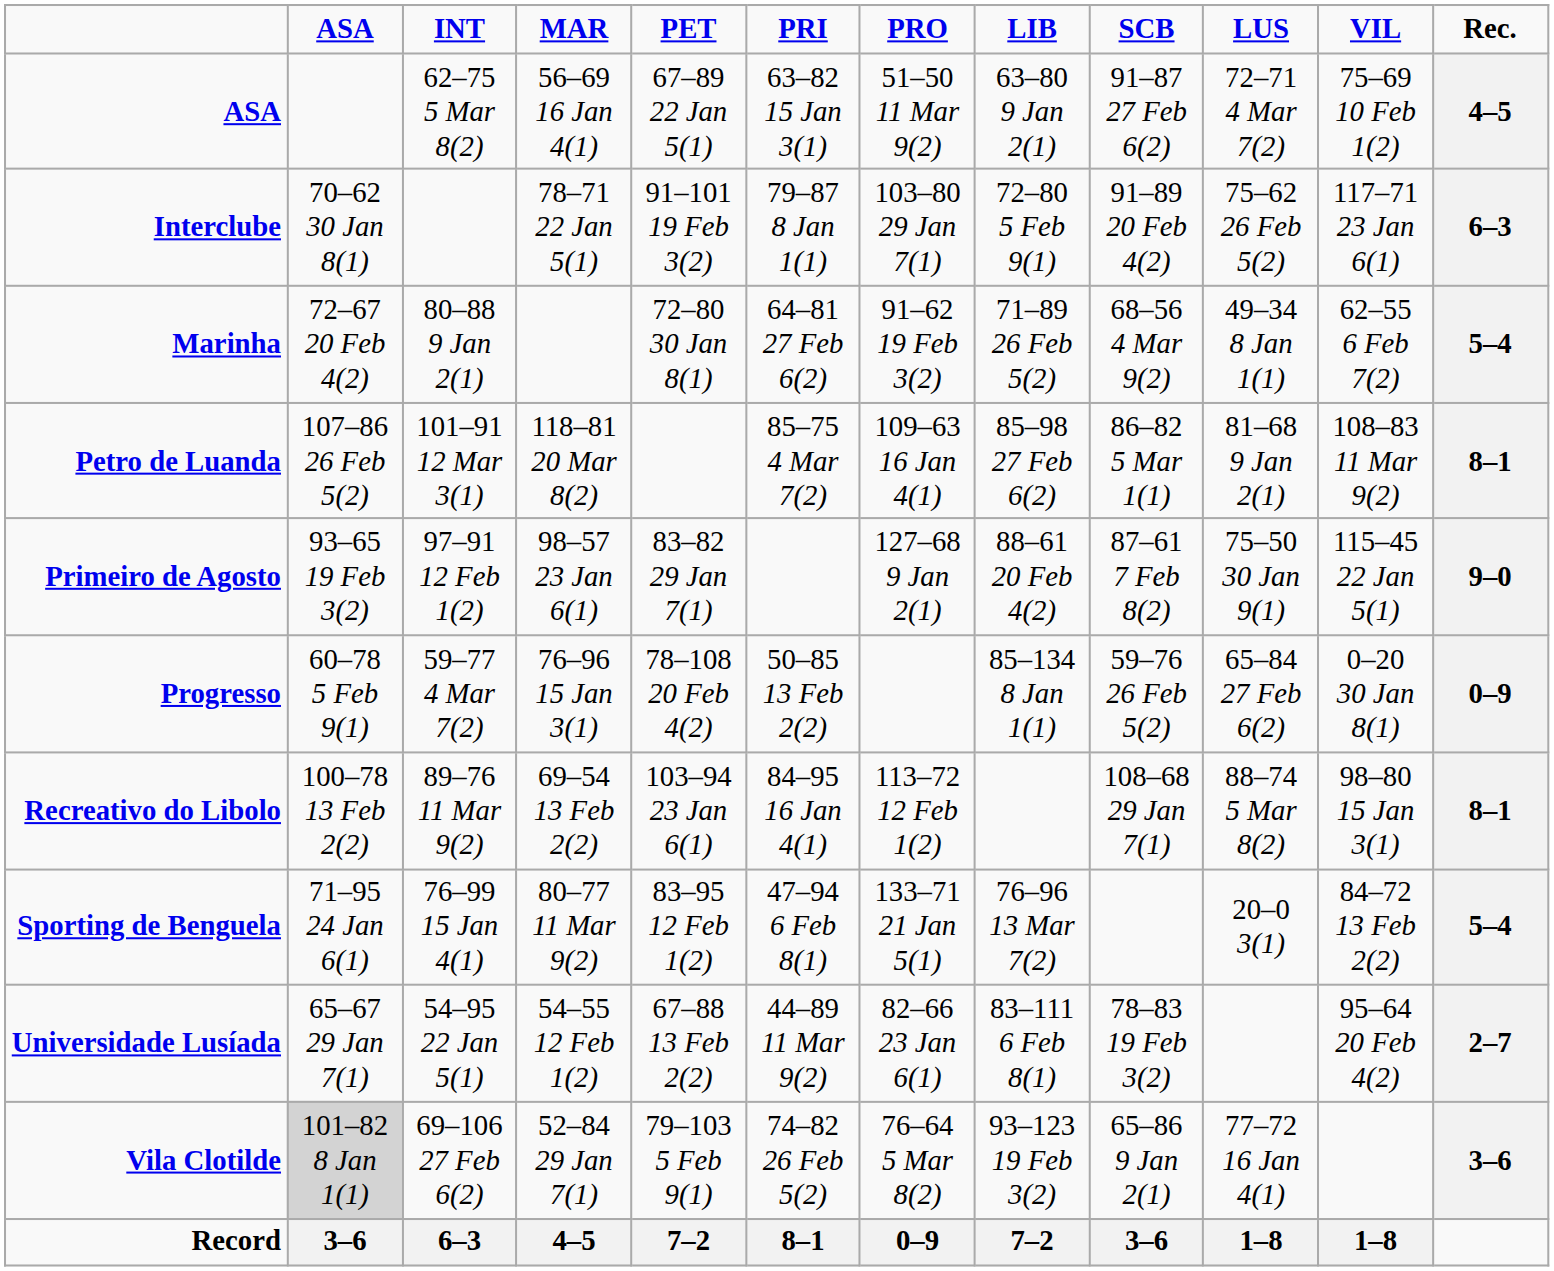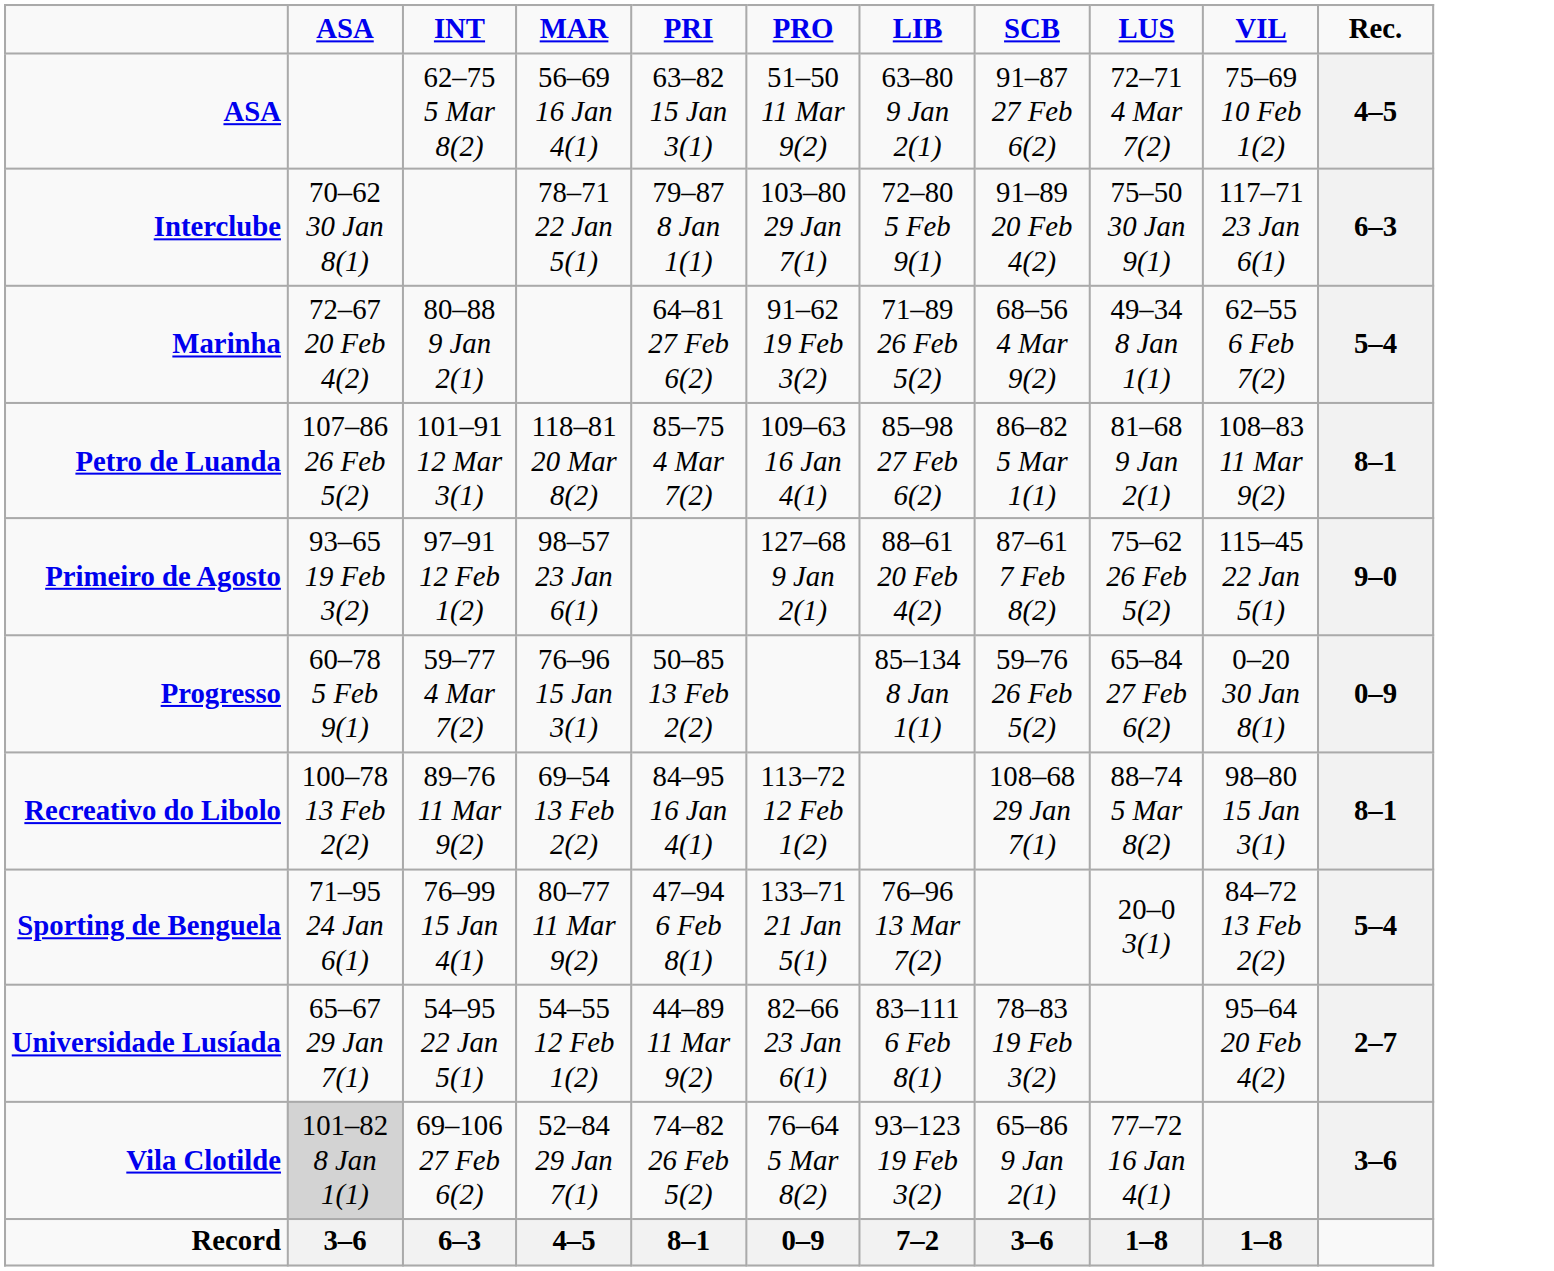- column: PET | 67–89 22 Jan 5(1) | 91–101 19 Feb 3(2) | 72–80 30 Jan 8(1) | 83–82 29 Jan 7(1) | 78–108 20 Feb 4(2) | 103–94 23 Jan 6(1) | 83–95 12 Feb 1(2) | 67–88 13 Feb 2(2) | 79–103 5 Feb 9(1) | 7–2
Interclube | LUS: 75–62 26 Feb 5(2) -> 75–50 30 Jan 9(1)
Primeiro de Agosto | LUS: 75–50 30 Jan 9(1) -> 75–62 26 Feb 5(2)
